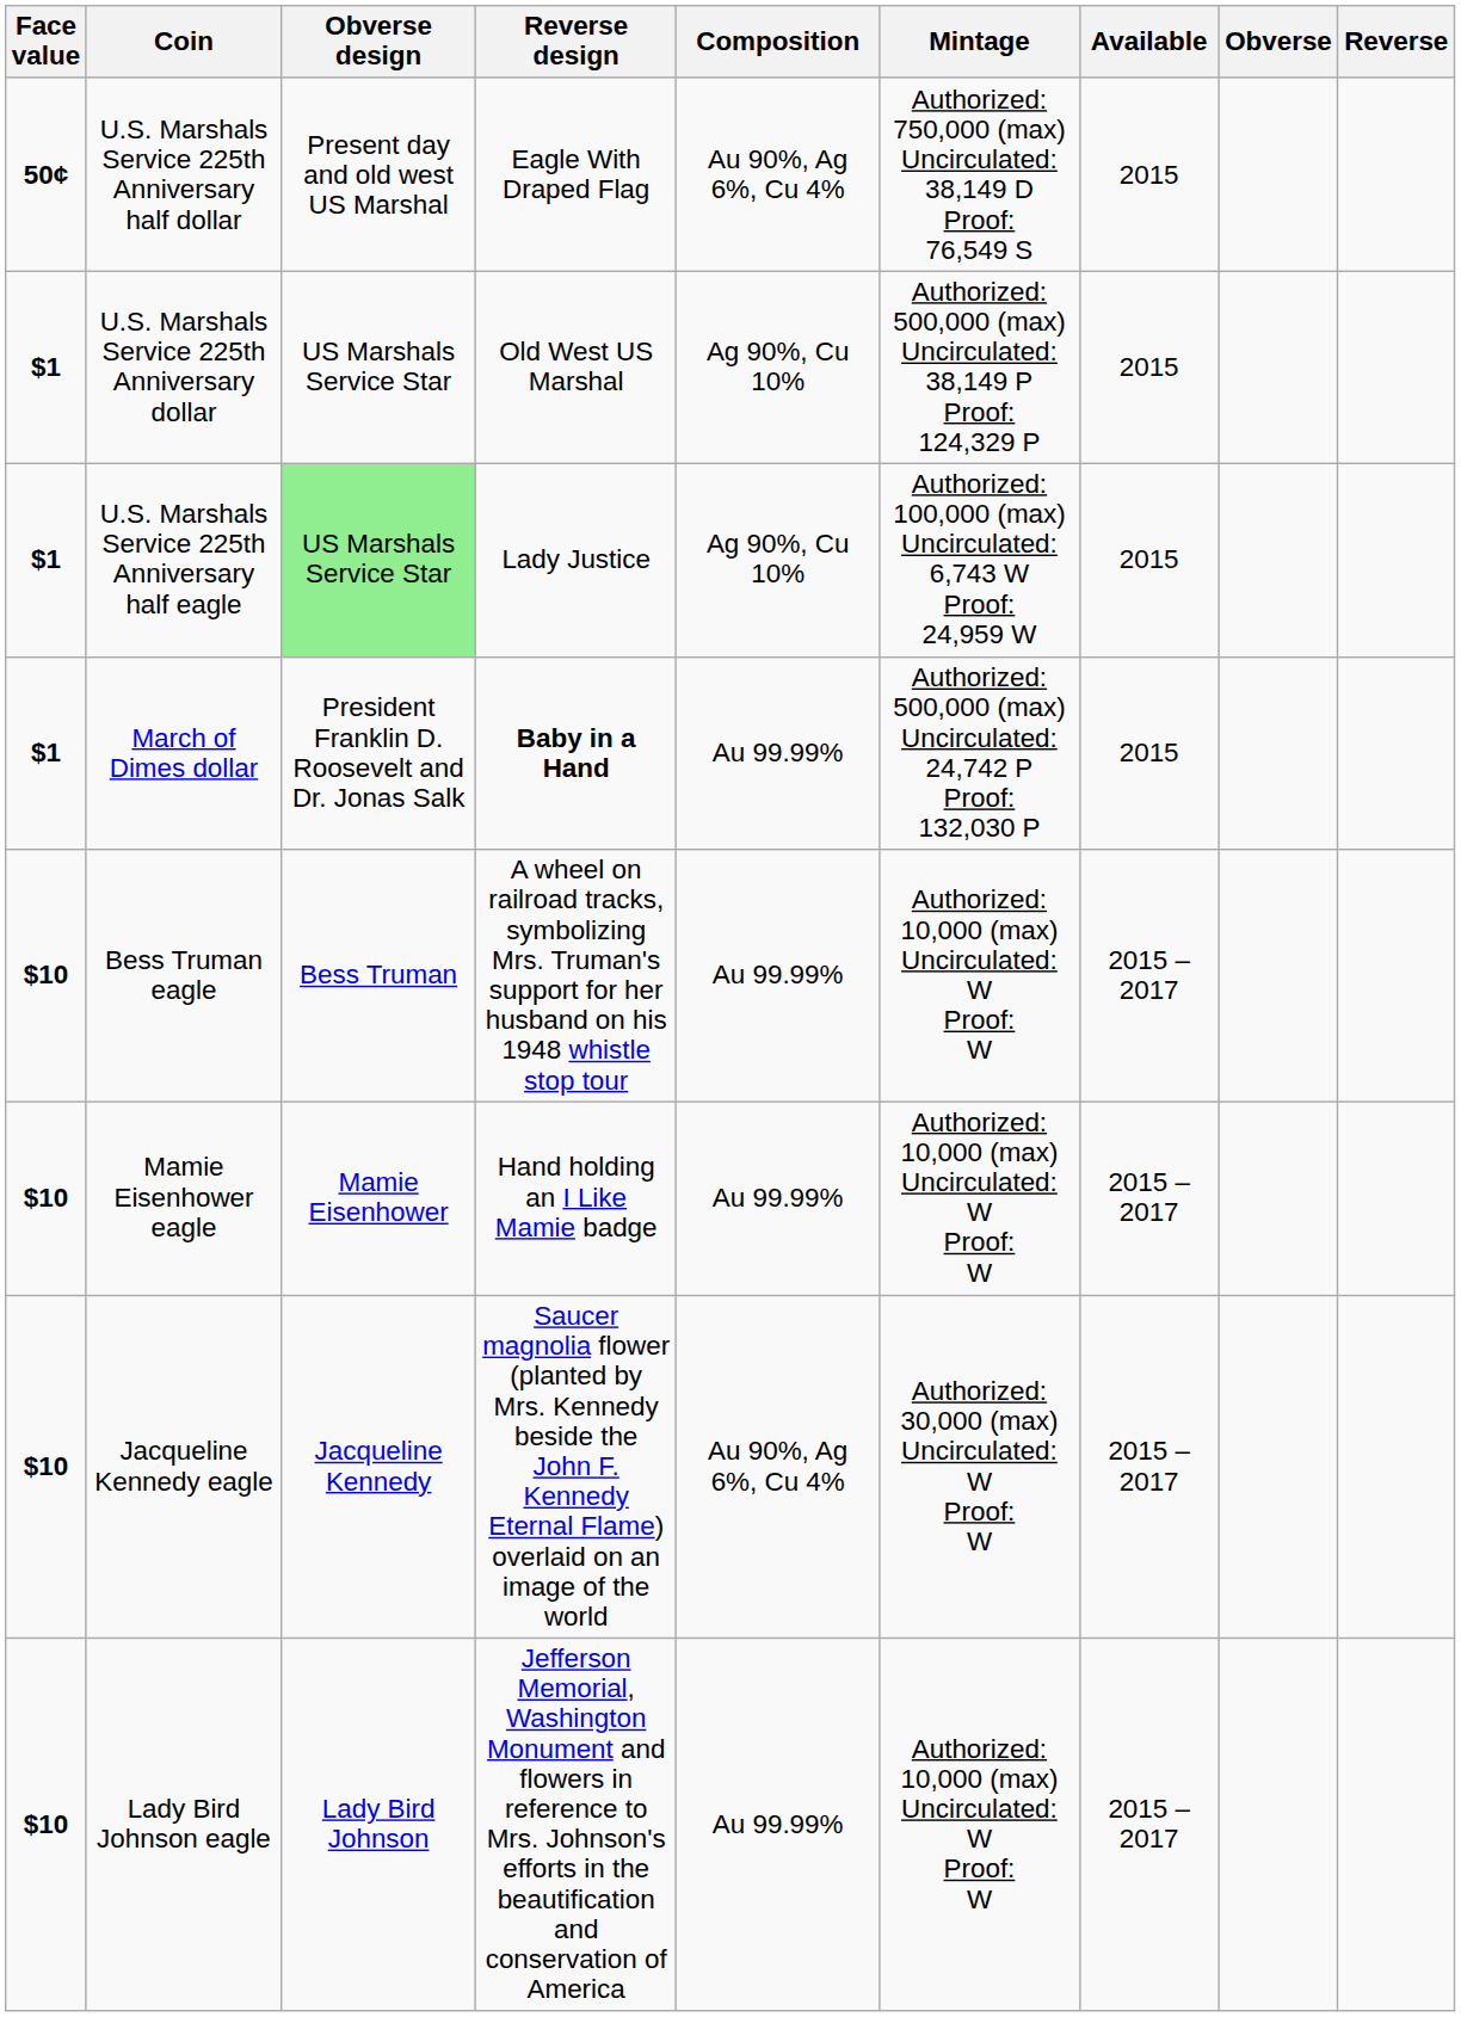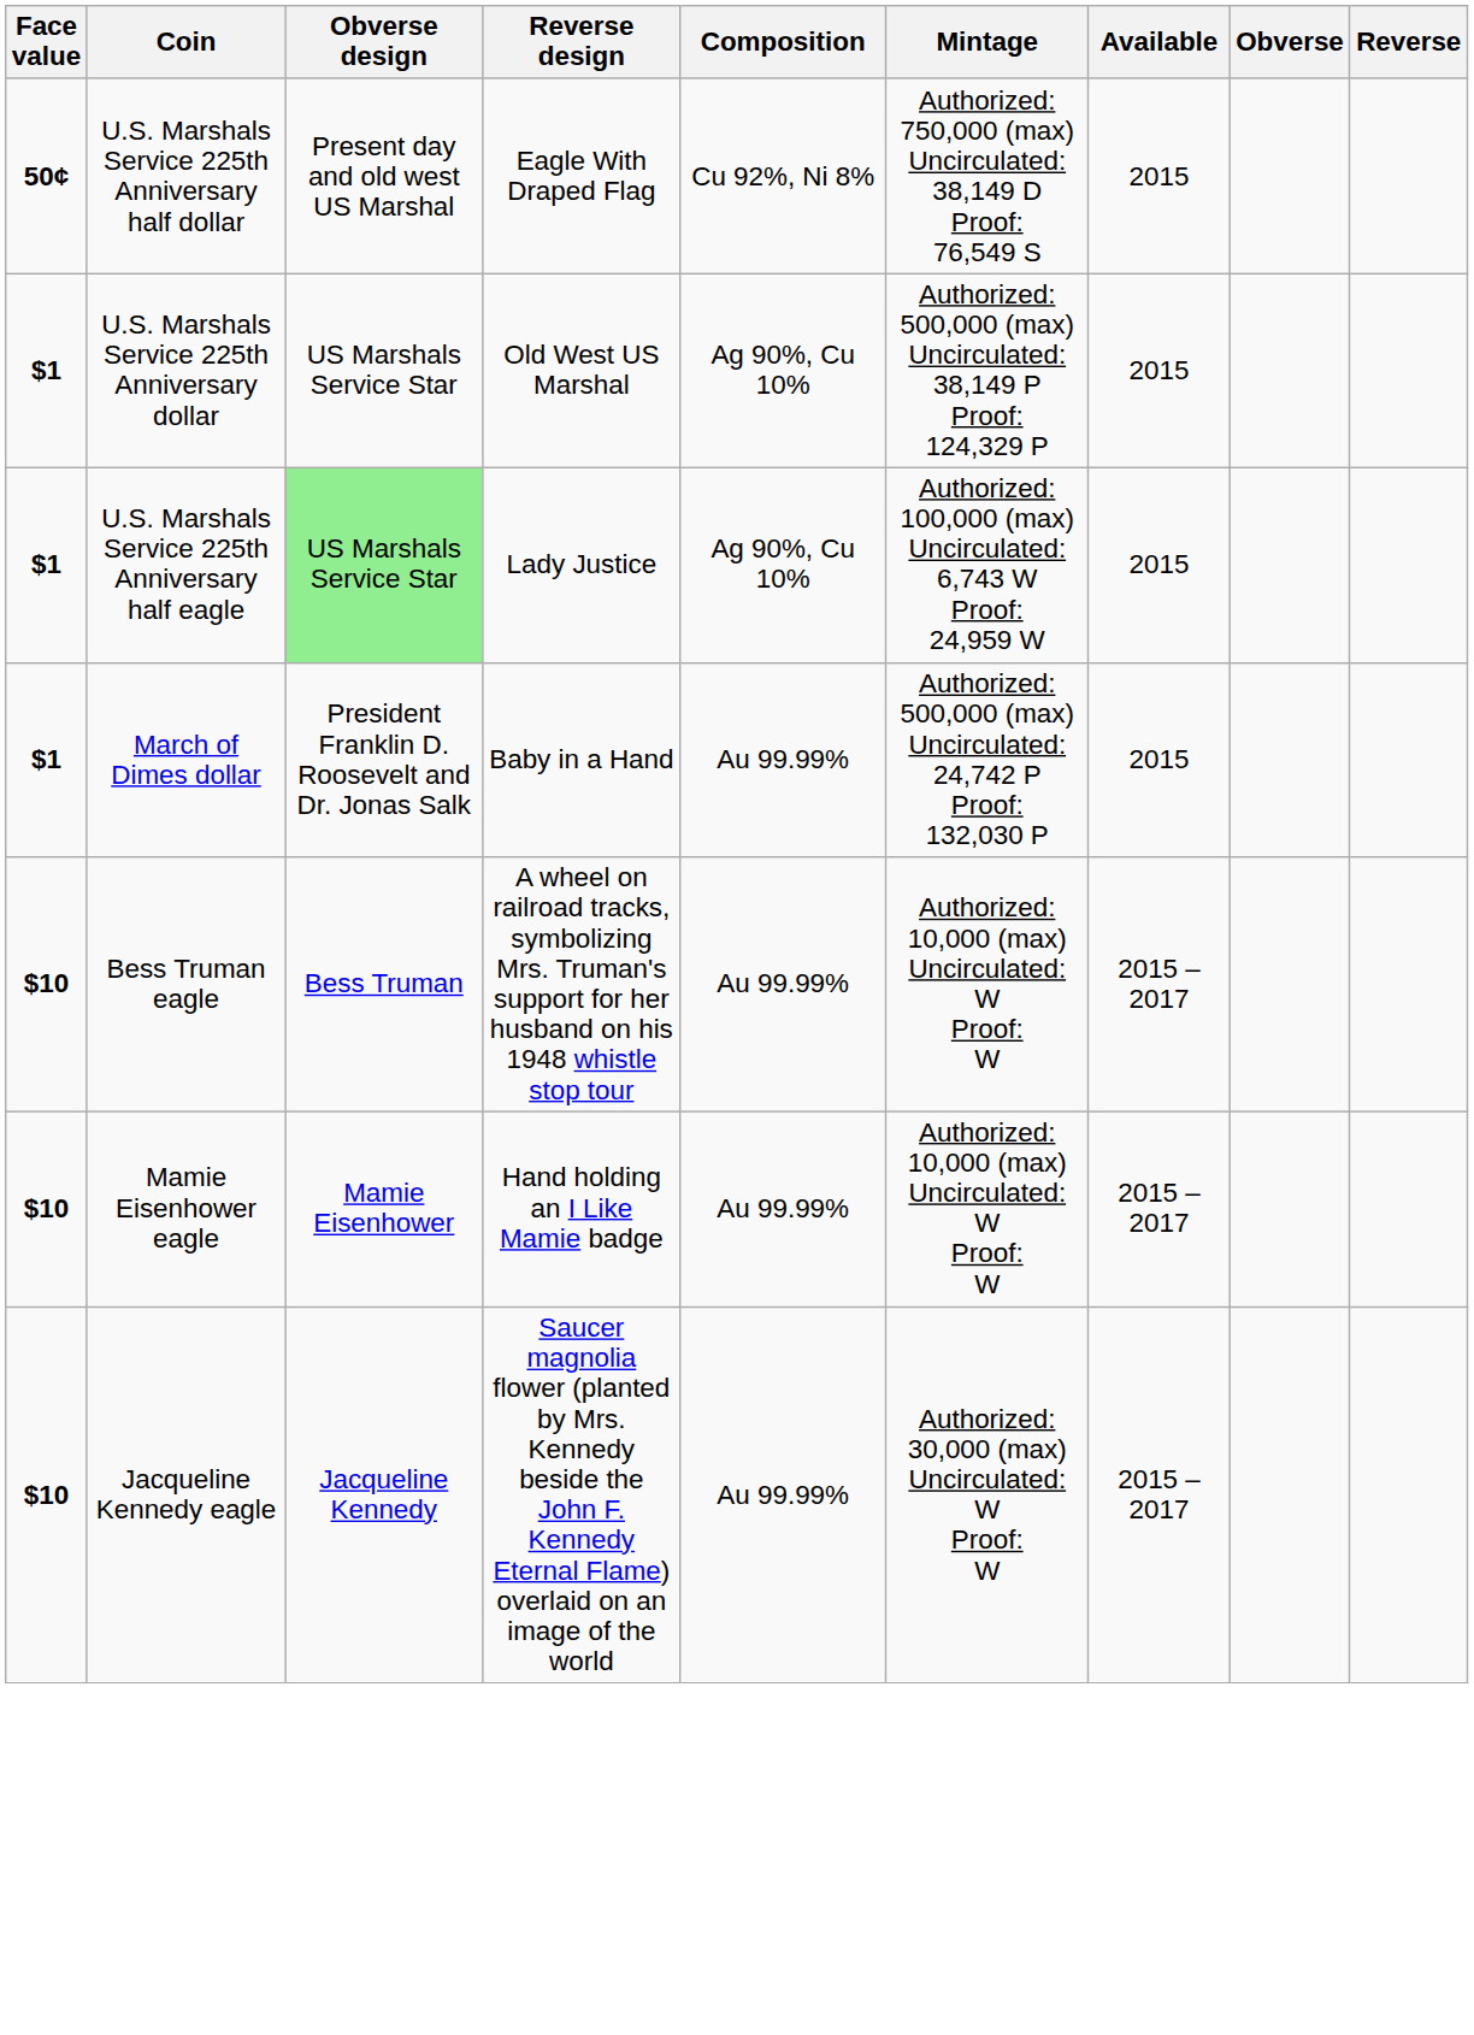U.S. Marshals Service 225th Anniversary half dollar | Composition: Au 90%, Ag 6%, Cu 4% -> Cu 92%, Ni 8%
March of Dimes dollar | Reverse design: bold -> normal
Jacqueline Kennedy eagle | Composition: Au 90%, Ag 6%, Cu 4% -> Au 99.99%
- row: $10 | Lady Bird Johnson eagle | Lady Bird Johnson | Jefferson Memorial, Washington Monument and flowers in reference to Mrs. Johnson's efforts in the beautification and conservation of America | Au 99.99% | Authorized: 10,000 (max) Uncirculated: W Proof: W | 2015 – 2017
